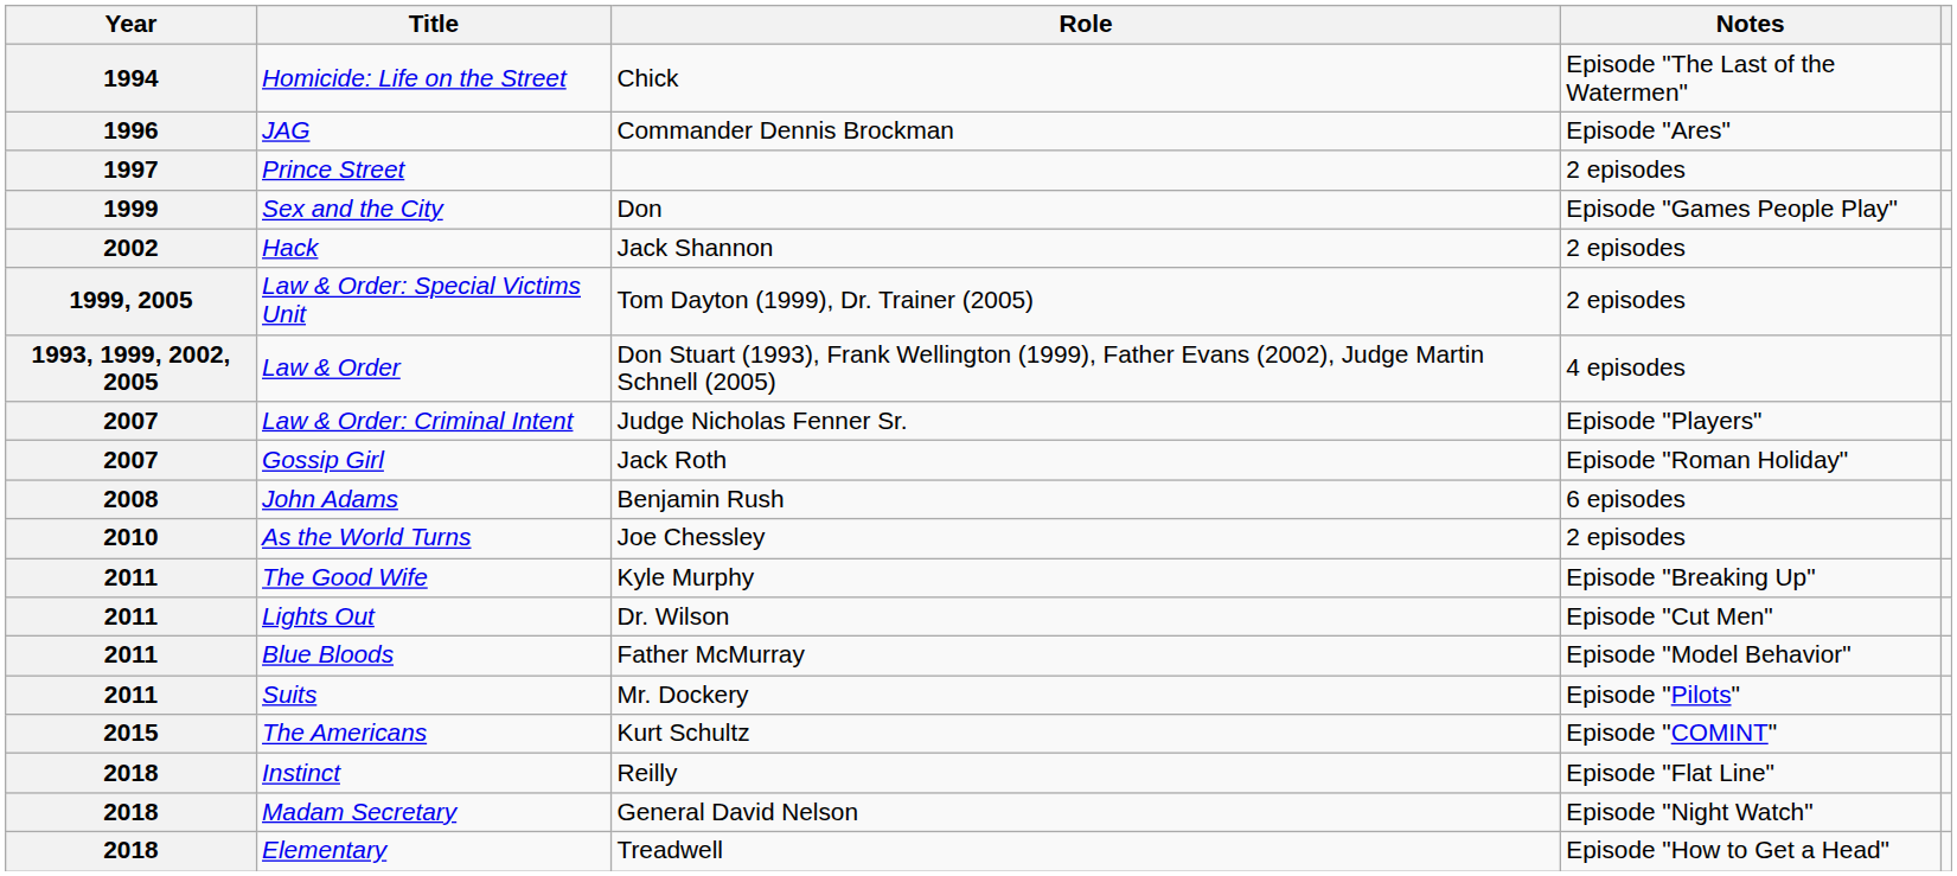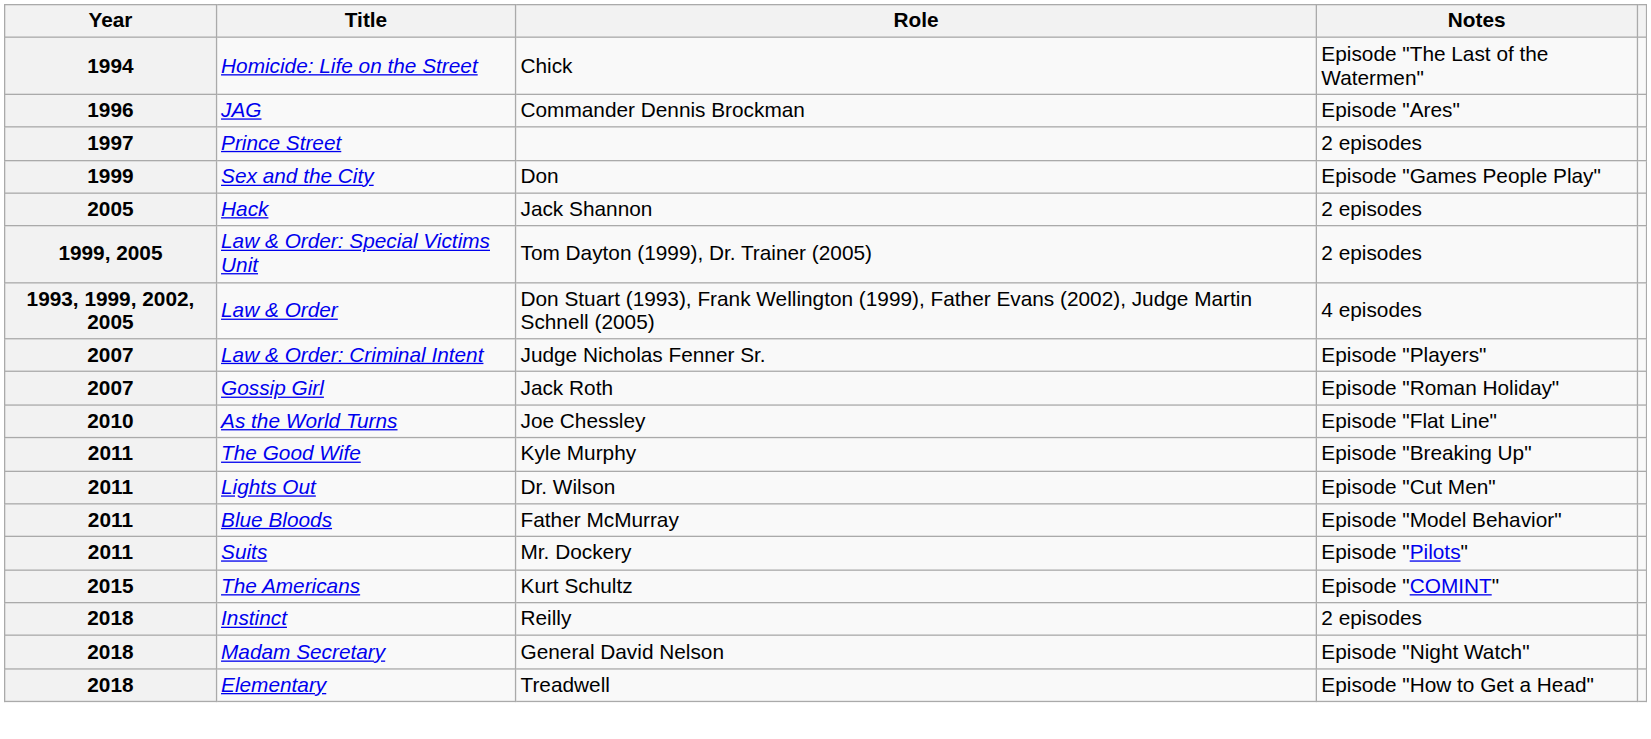Hack | Year: 2002 -> 2005
- row: 2008 | John Adams | Benjamin Rush | 6 episodes
As the World Turns | Notes: 2 episodes -> Episode "Flat Line"
Instinct | Notes: Episode "Flat Line" -> 2 episodes
